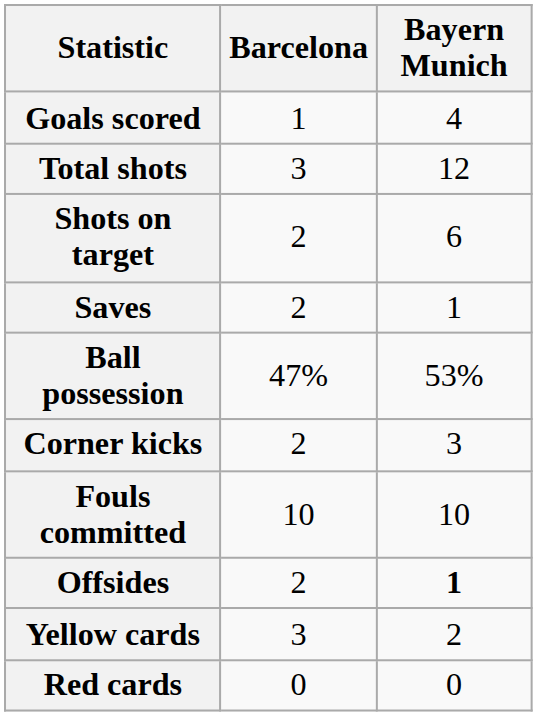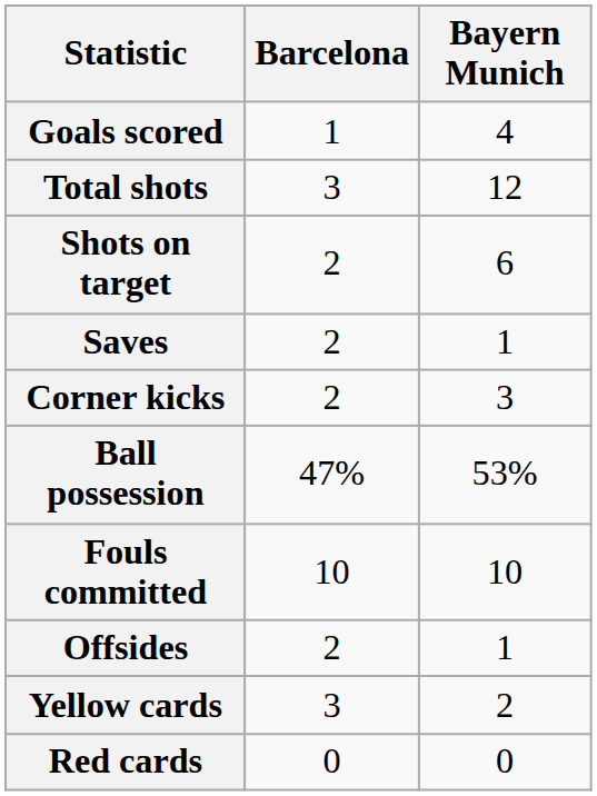rows swapped: Ball possession <-> Corner kicks
Offsides | Bayern Munich: bold -> normal
